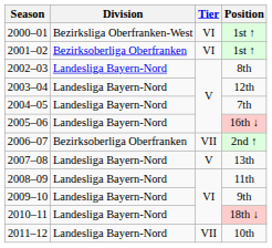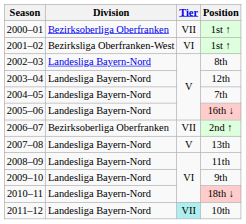2000–01 / 1st ↑ | Division: Bezirksliga Oberfranken-West -> Bezirksoberliga Oberfranken
2000–01 / 1st ↑ | Tier: VI -> VII
2001–02 / 1st ↑ | Division: Bezirksoberliga Oberfranken -> Bezirksliga Oberfranken-West
10th | Tier: no background -> paleturquoise background
